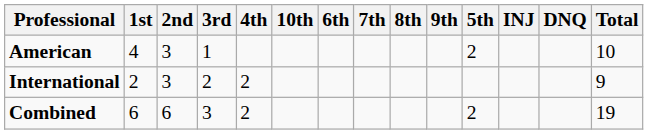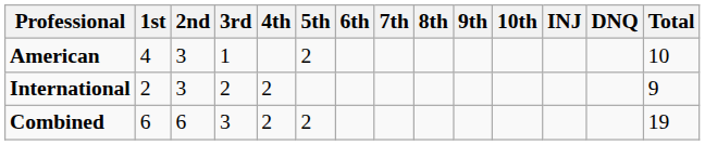columns swapped: 5th <-> 10th
